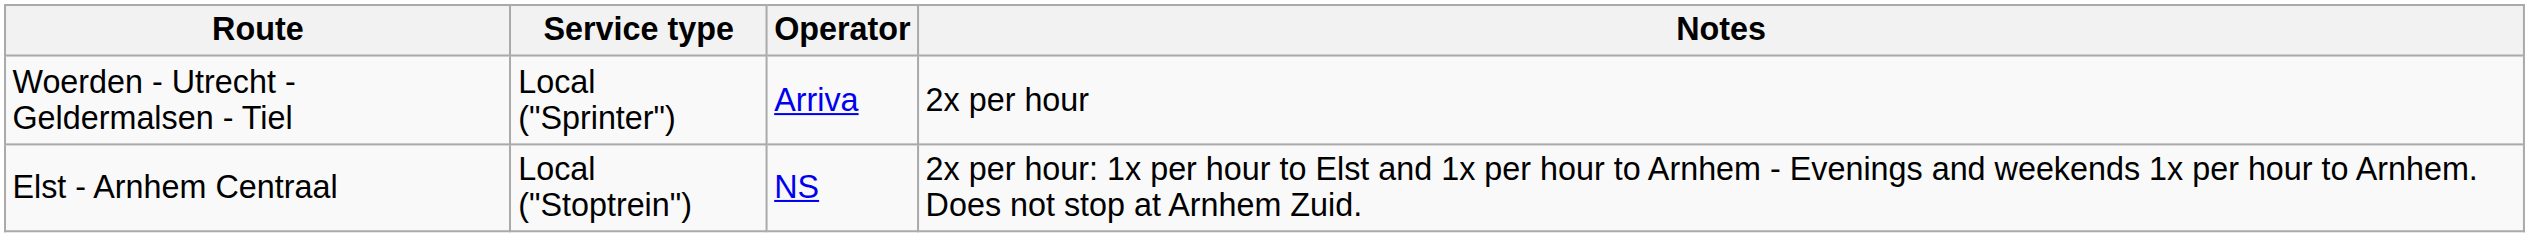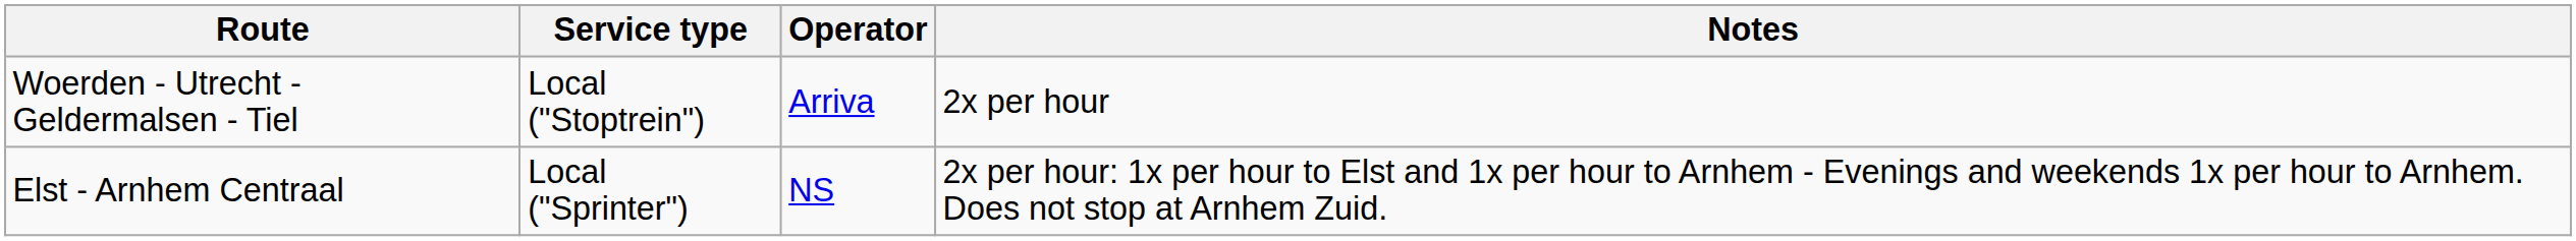Woerden - Utrecht - Geldermalsen - Tiel | Service type: Local ("Sprinter") -> Local ("Stoptrein")
Elst - Arnhem Centraal | Service type: Local ("Stoptrein") -> Local ("Sprinter")
